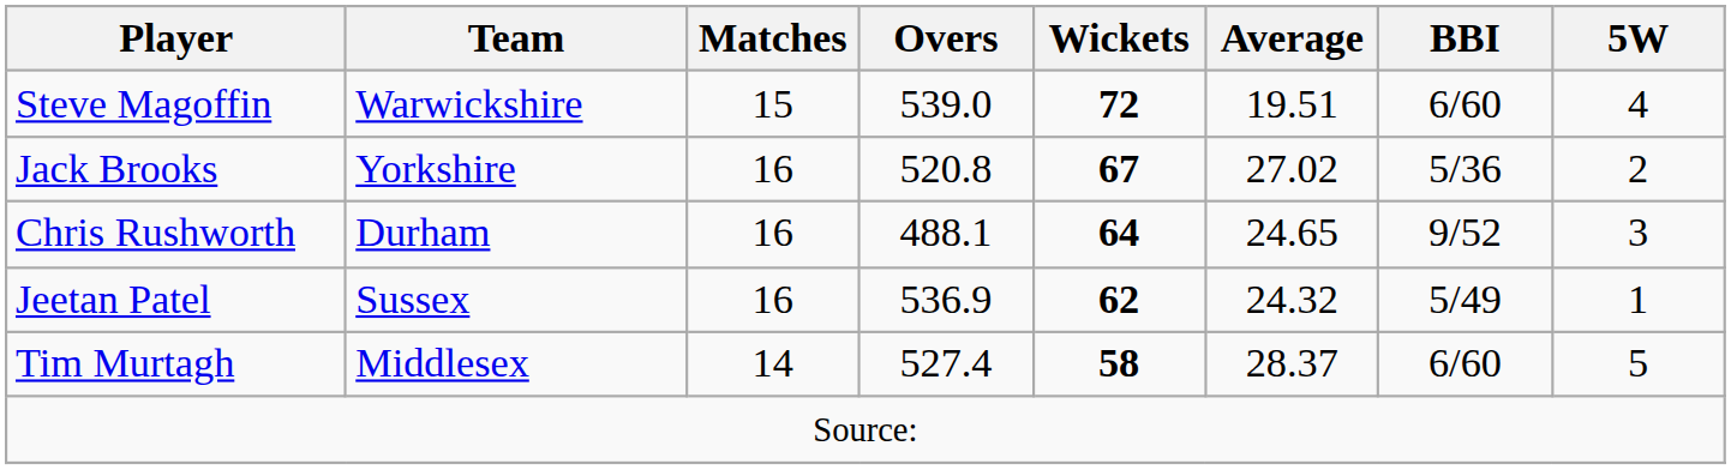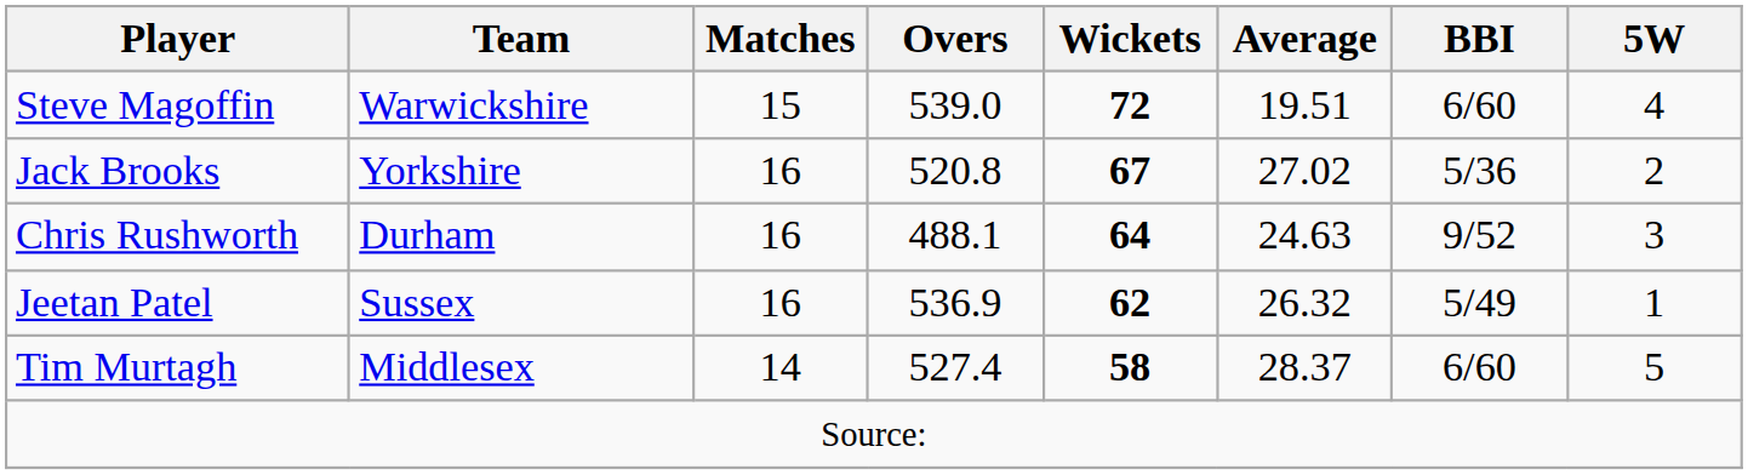Chris Rushworth | Average: 24.65 -> 24.63
Jeetan Patel | Average: 24.32 -> 26.32
